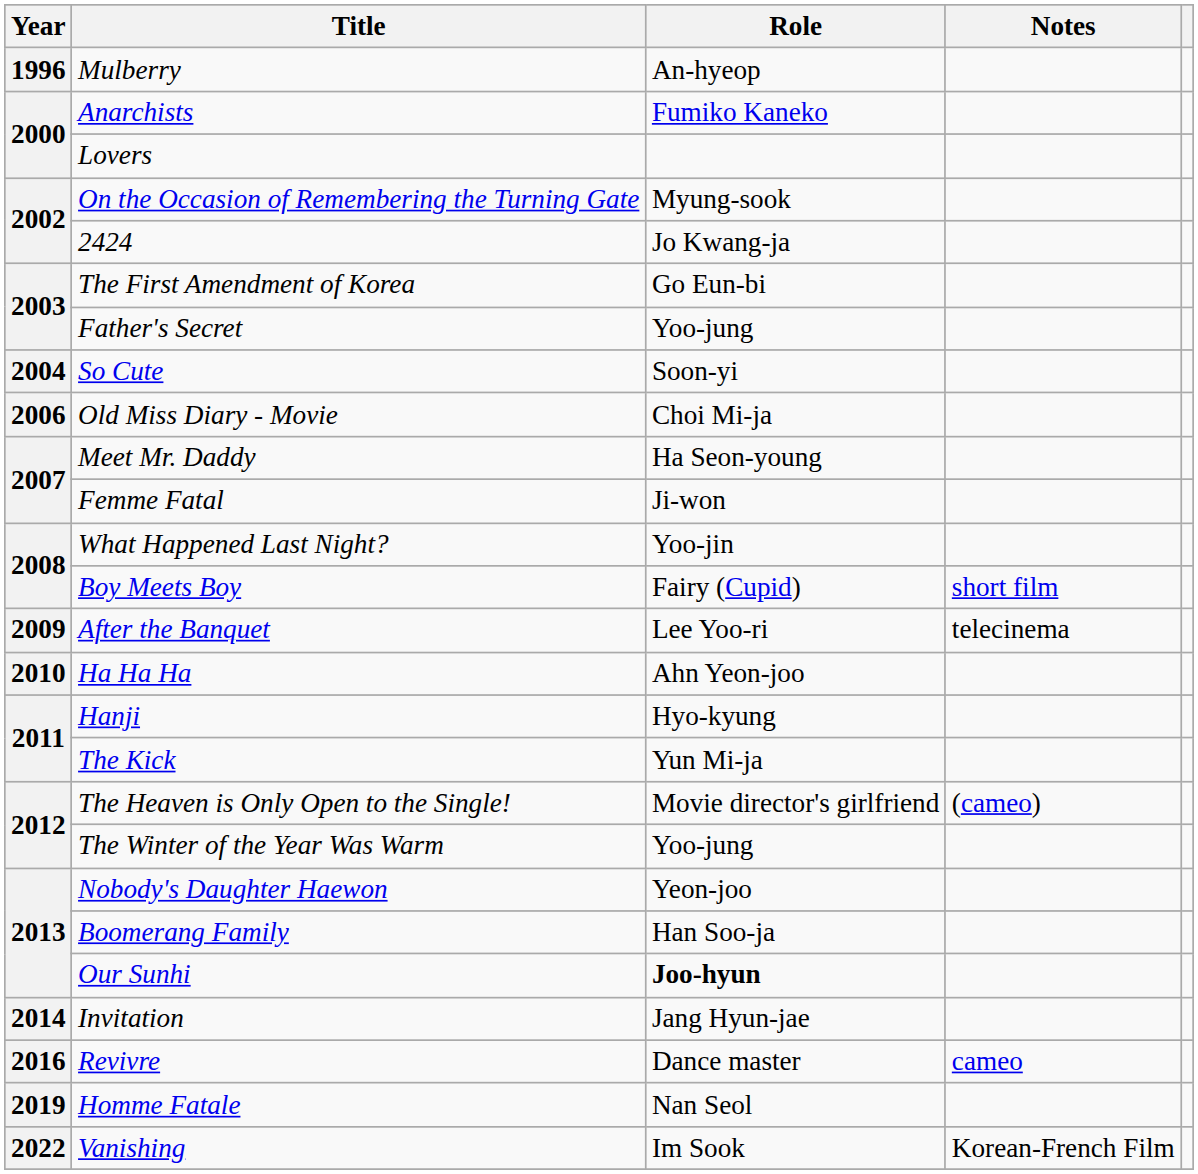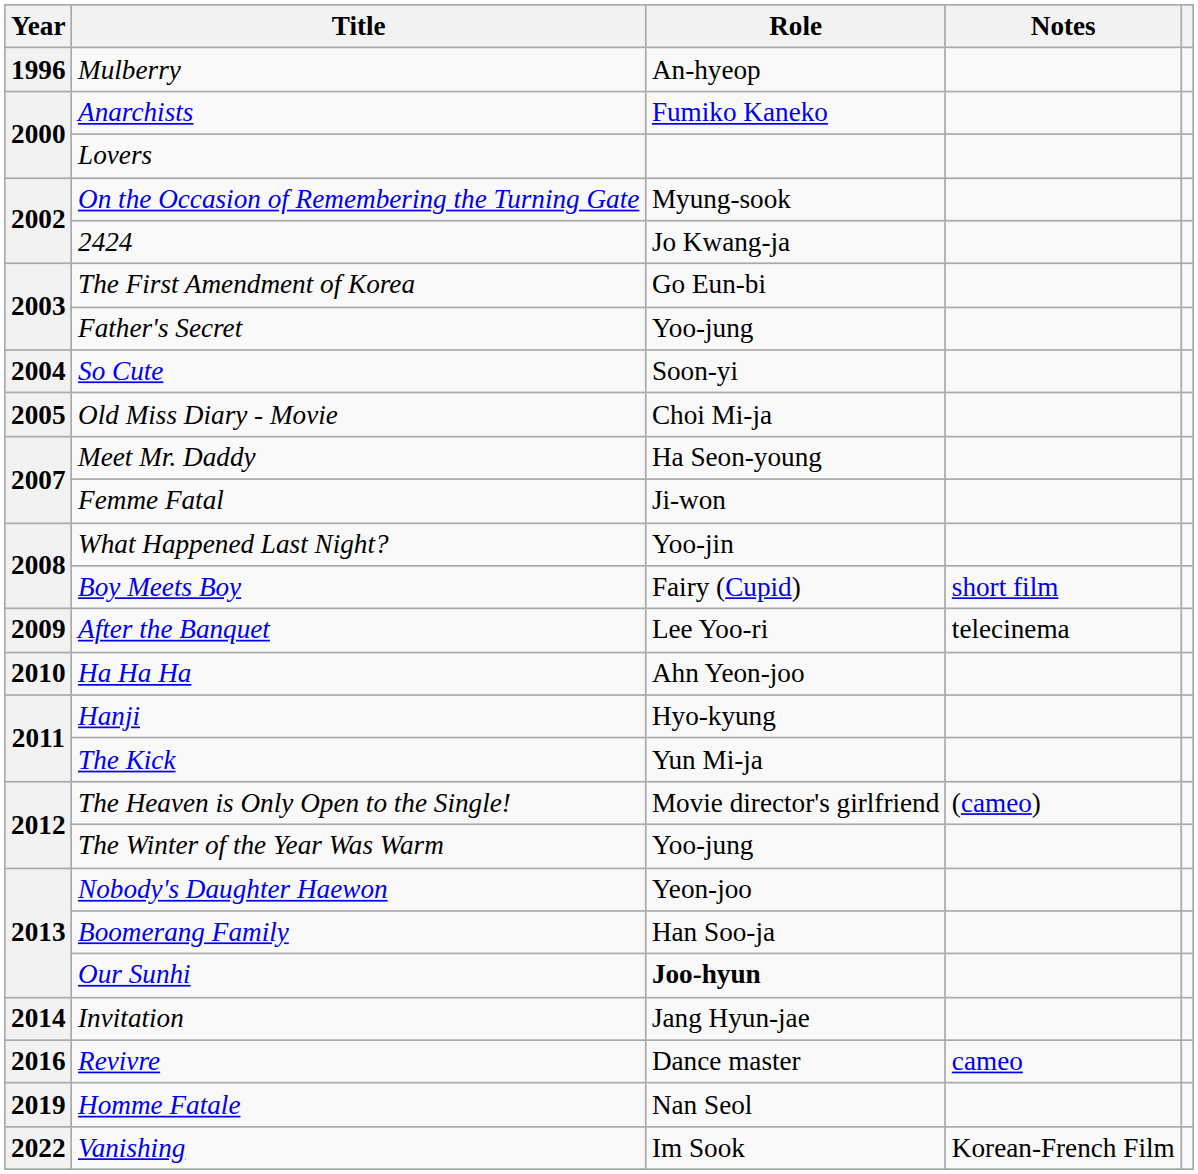Old Miss Diary - Movie | Year: 2006 -> 2005
